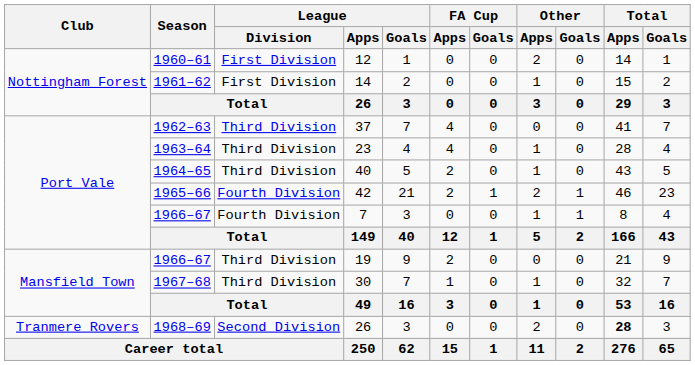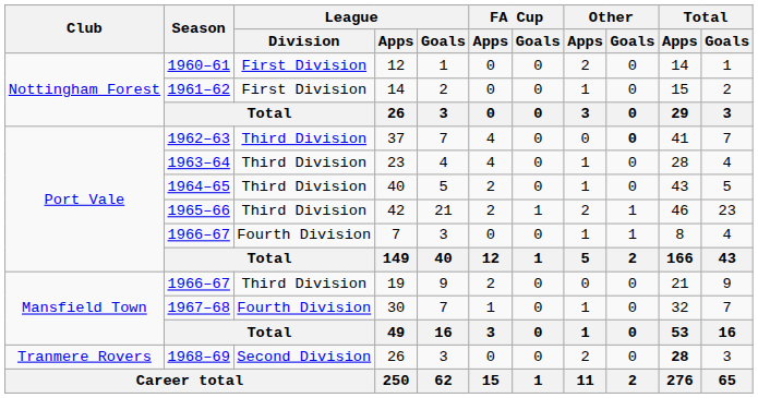37 | Other / Goals: normal -> bold
42 | League / Division: Fourth Division -> Third Division
30 | League / Division: Third Division -> Fourth Division
